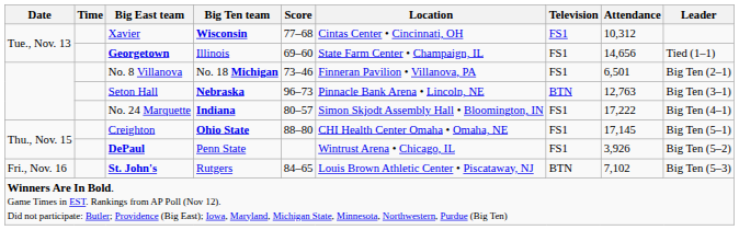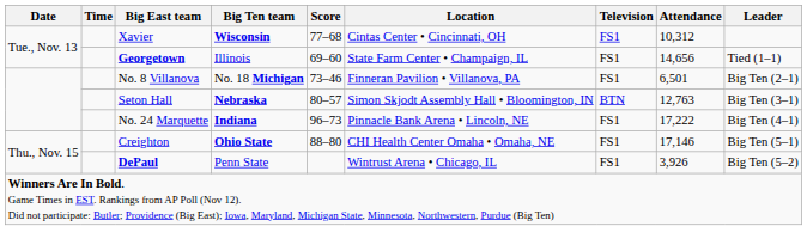Seton Hall | Score: 96–73 -> 80–57
Seton Hall | Location: Pinnacle Bank Arena • Lincoln, NE -> Simon Skjodt Assembly Hall • Bloomington, IN
No. 24 Marquette | Score: 80–57 -> 96–73
No. 24 Marquette | Location: Simon Skjodt Assembly Hall • Bloomington, IN -> Pinnacle Bank Arena • Lincoln, NE
Creighton | Attendance: 17,145 -> 17,146
- row: Fri., Nov. 16 | St. John's | Rutgers | 84–65 | Louis Brown Athletic Center • Piscataway, NJ | BTN | 7,102 | Big Ten (5–3)
